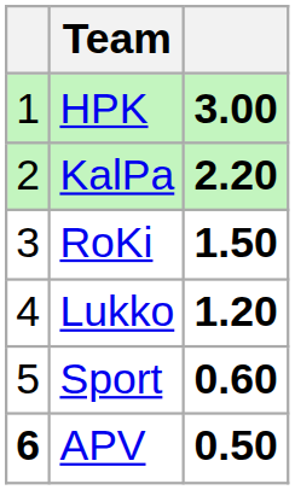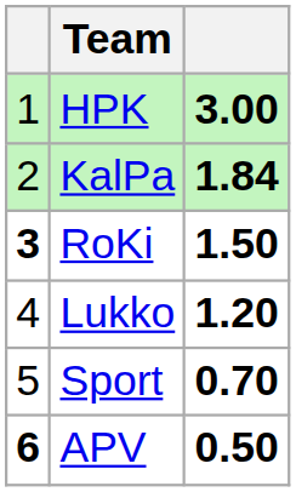KalPa | column 3: 2.20 -> 1.84
RoKi | column 1: normal -> bold
Sport | column 3: 0.60 -> 0.70
